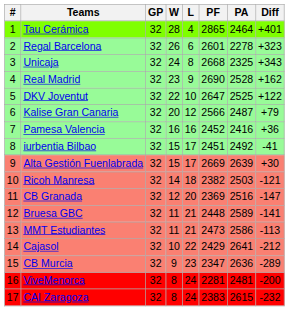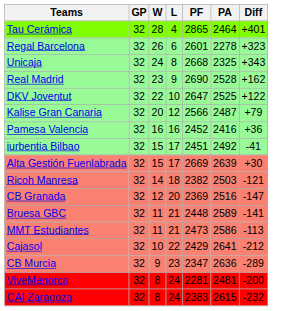- column: # | 1 | 2 | 3 | 4 | 5 | 6 | 7 | 8 | 9 | 10 | 11 | 12 | 13 | 14 | 15 | 16 | 17
